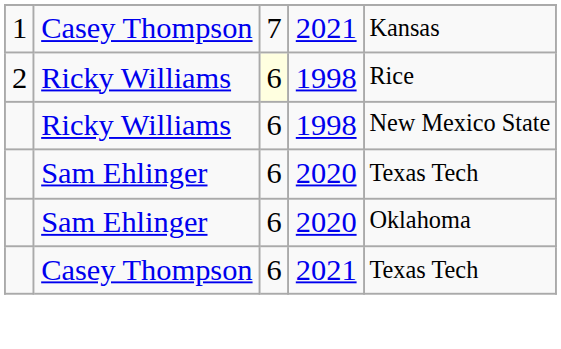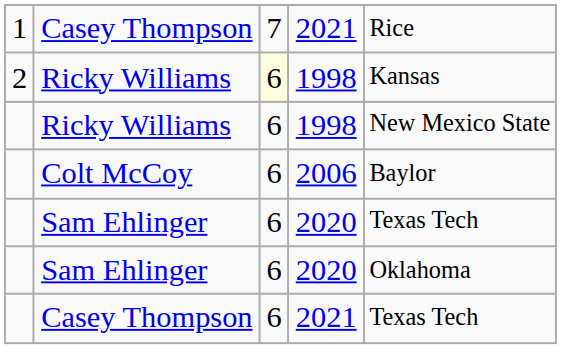1 / Casey Thompson | column 5: Kansas -> Rice
2 / Ricky Williams | column 5: Rice -> Kansas
+ row: Colt McCoy | 6 | 2006 | Baylor
